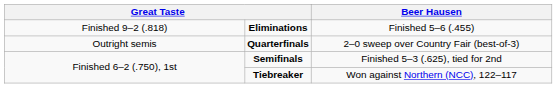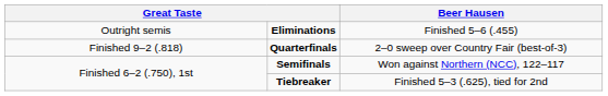Eliminations | column 1: Finished 9–2 (.818) -> Outright semis
Quarterfinals | column 1: Outright semis -> Finished 9–2 (.818)
Semifinals | column 4: Finished 5–3 (.625), tied for 2nd -> Won against Northern (NCC), 122–117
Tiebreaker | column 4: Won against Northern (NCC), 122–117 -> Finished 5–3 (.625), tied for 2nd
